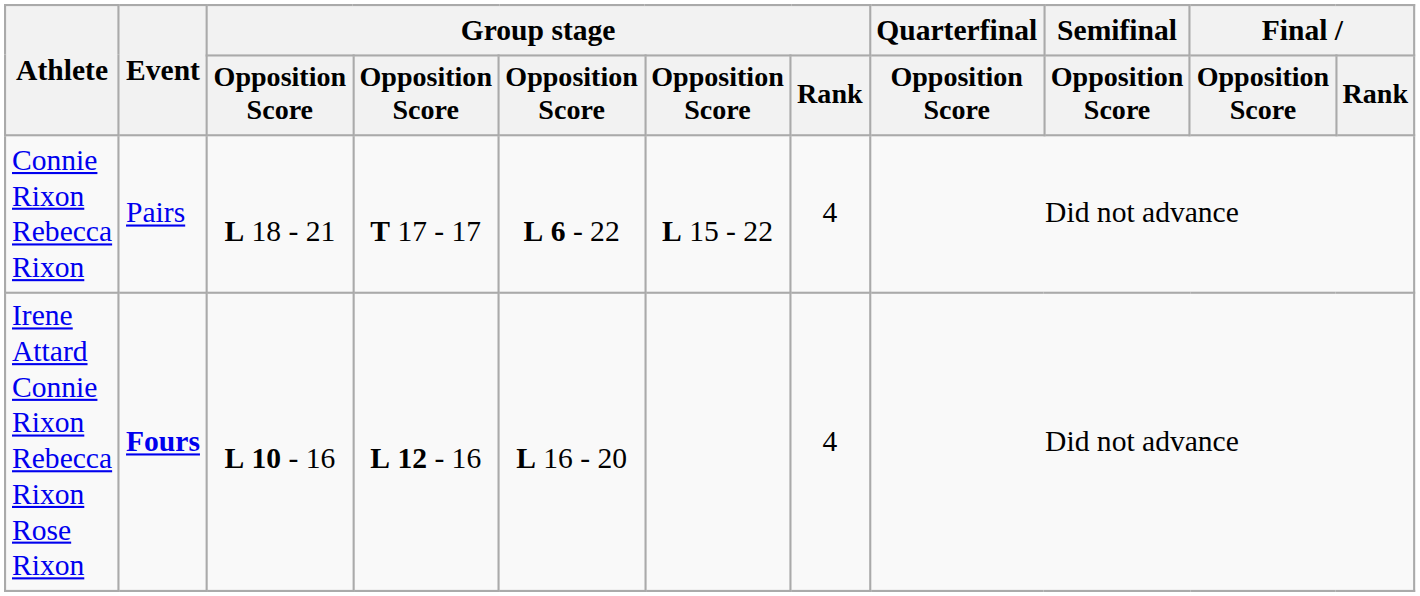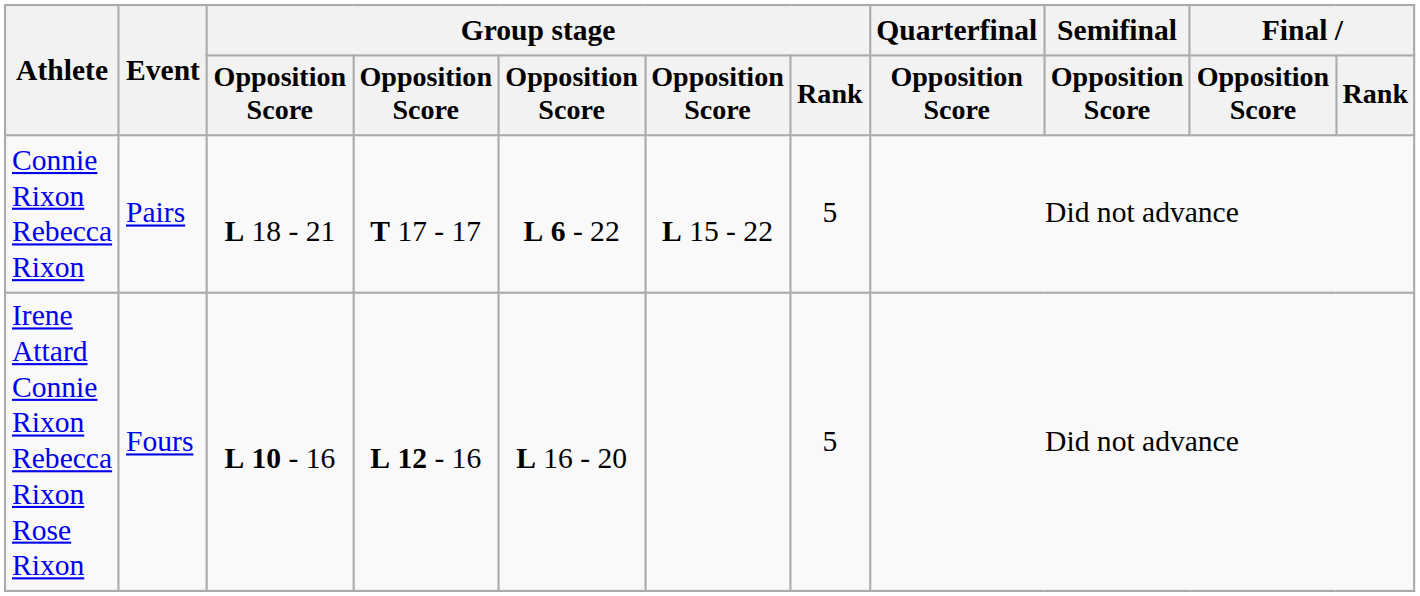Connie Rixon Rebecca Rixon | Group stage / Rank: 4 -> 5
Irene Attard Connie Rixon Rebecca Rixon Rose Rixon | Event: bold -> normal
Irene Attard Connie Rixon Rebecca Rixon Rose Rixon | Group stage / Rank: 4 -> 5
